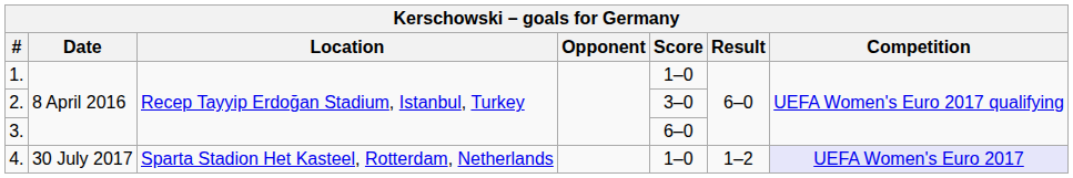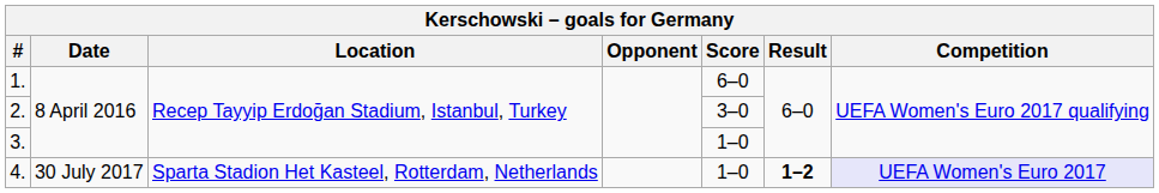1. | Score: 1–0 -> 6–0
3. | Score: 6–0 -> 1–0
4. | Result: normal -> bold
